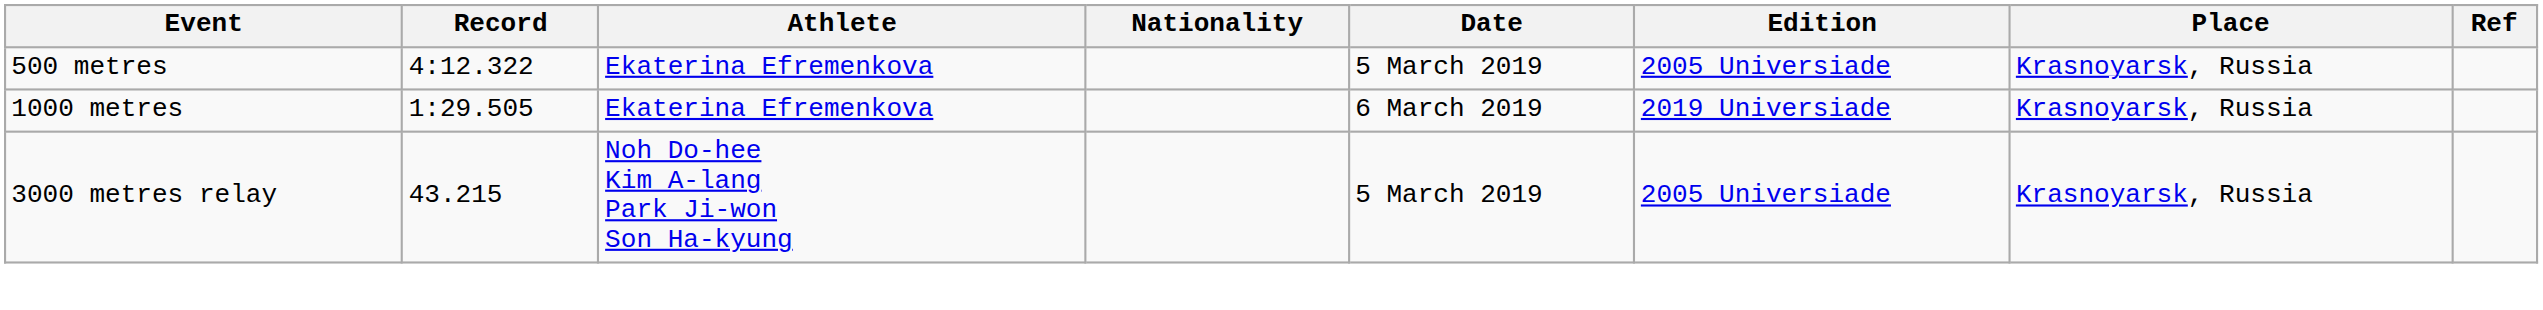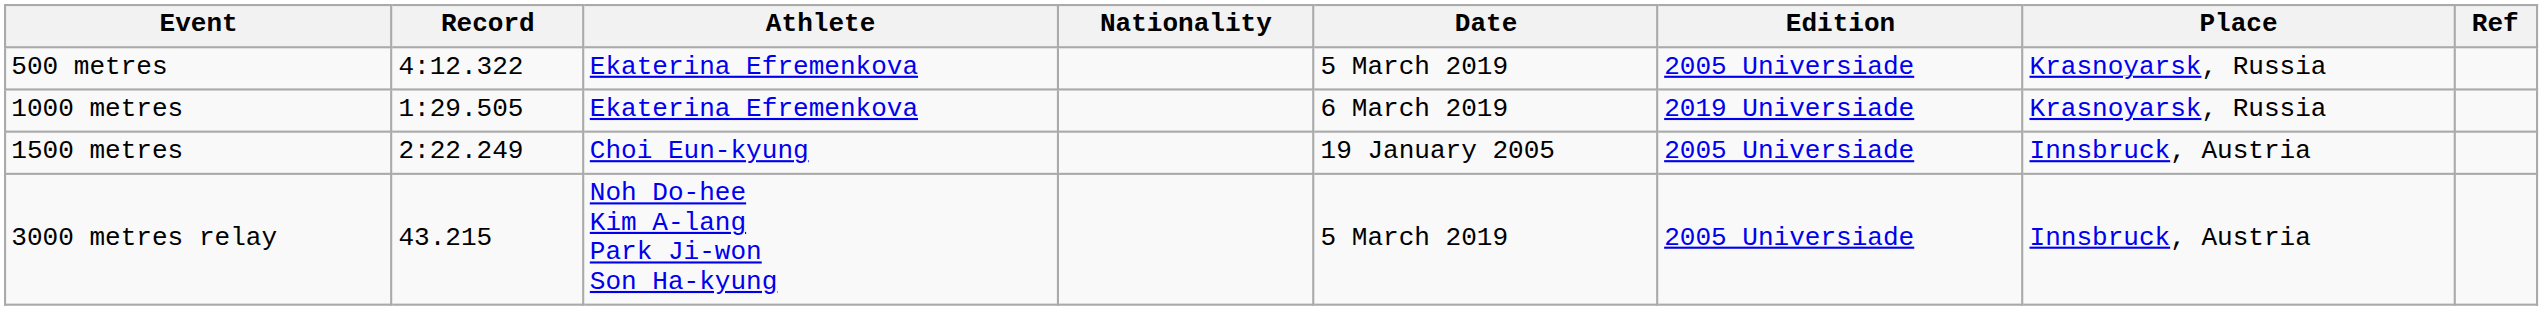+ row: 1500 metres | 2:22.249 | Choi Eun-kyung | 19 January 2005 | 2005 Universiade | Innsbruck, Austria
3000 metres relay | Place: Krasnoyarsk, Russia -> Innsbruck, Austria
